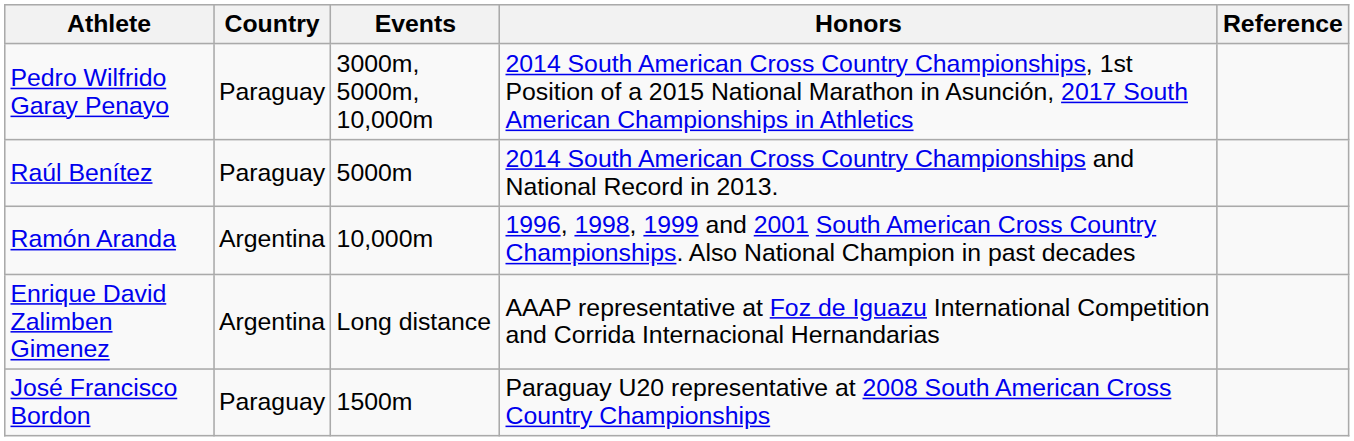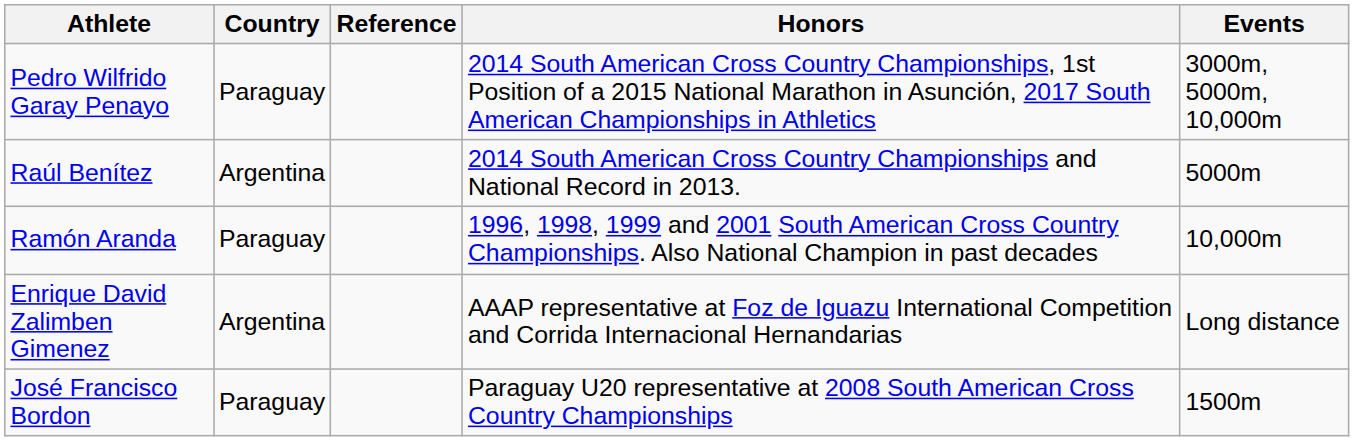columns swapped: Events <-> Reference
Raúl Benítez | Country: Paraguay -> Argentina
Ramón Aranda | Country: Argentina -> Paraguay
